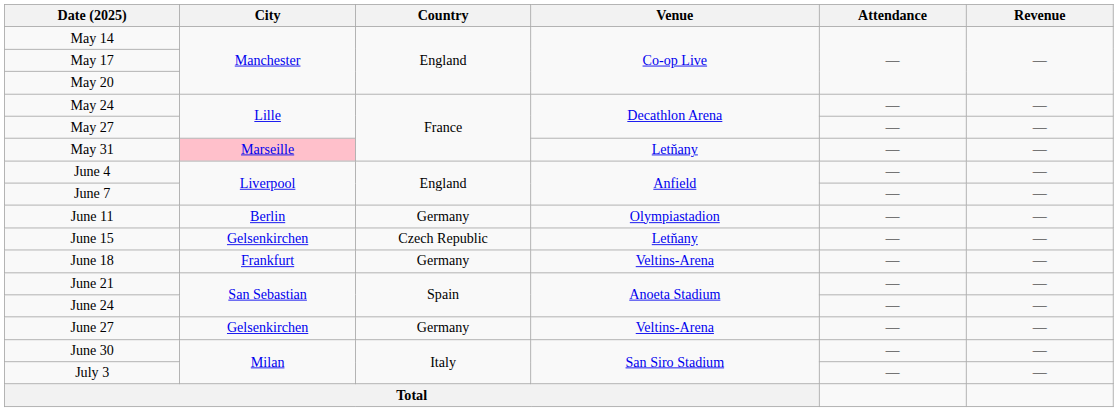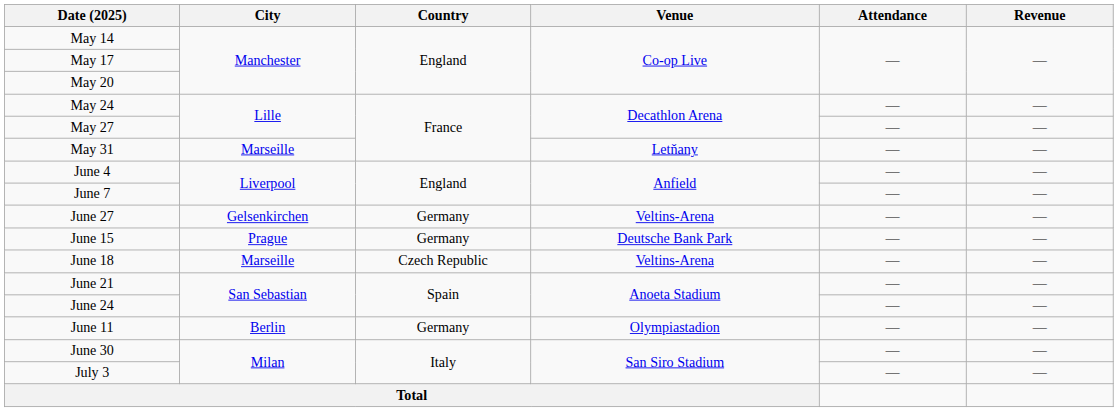May 31 | City: pink background -> no background
rows swapped: June 11 <-> June 27
June 15 | City: Gelsenkirchen -> Prague
June 15 | Country: Czech Republic -> Germany
June 15 | Venue: Letňany -> Deutsche Bank Park
June 18 | City: Frankfurt -> Marseille
June 18 | Country: Germany -> Czech Republic
